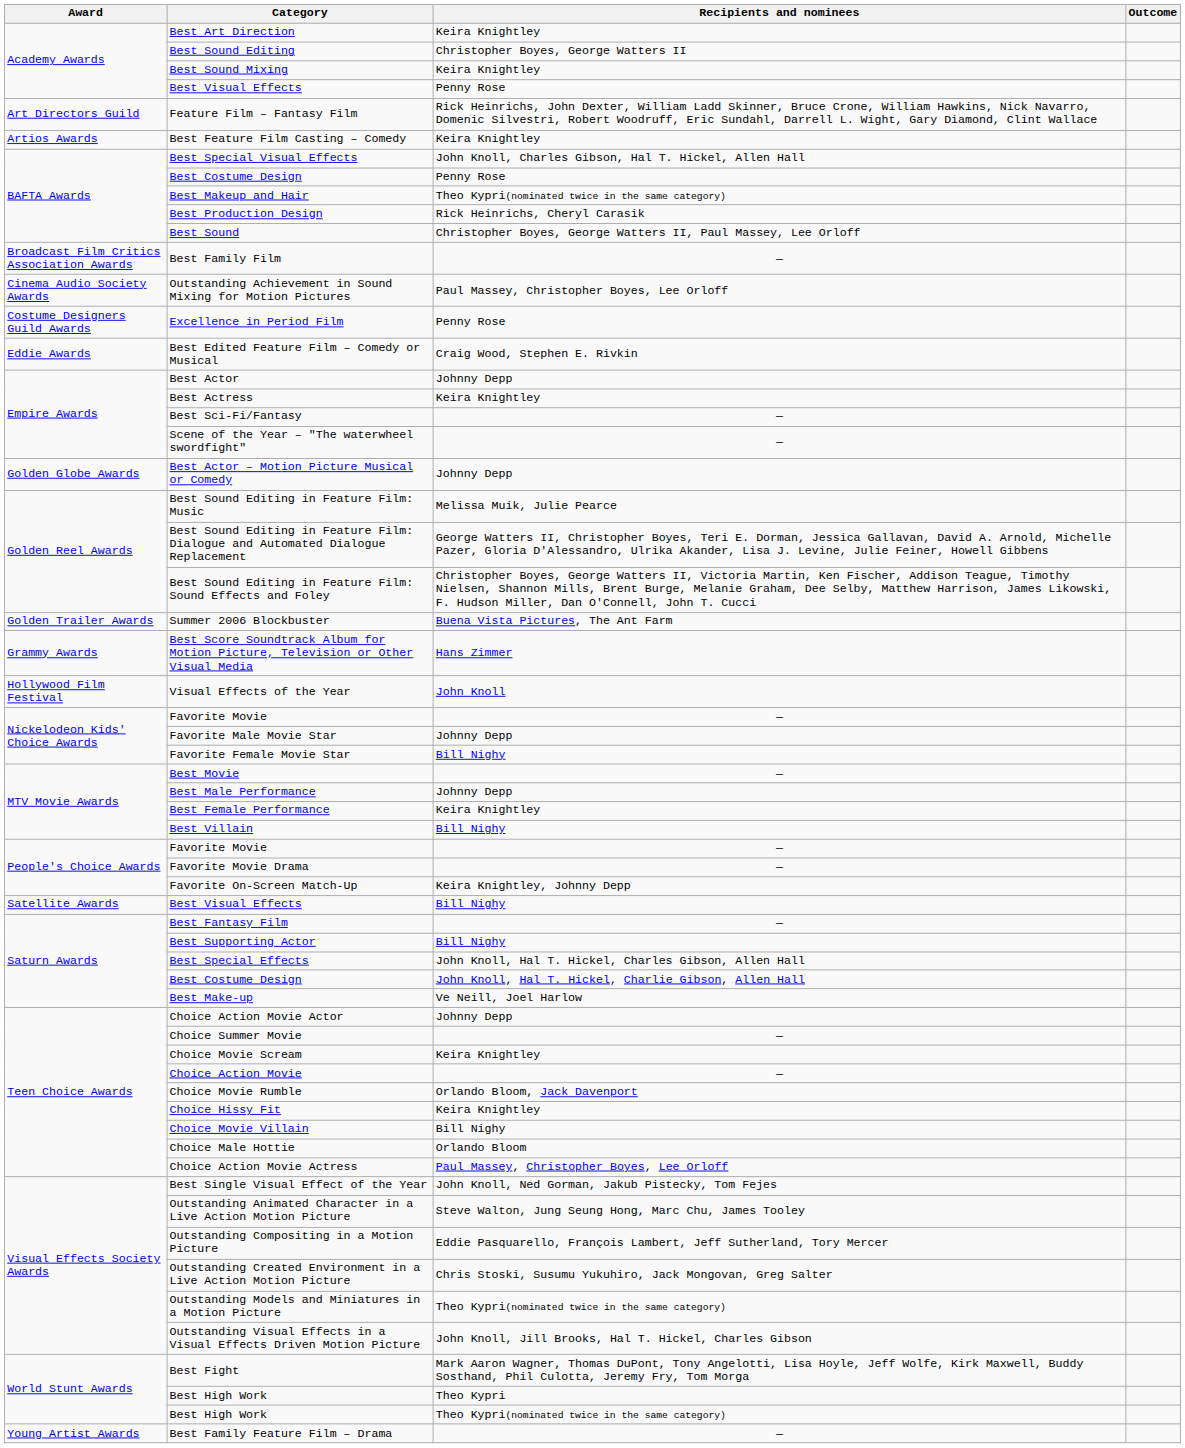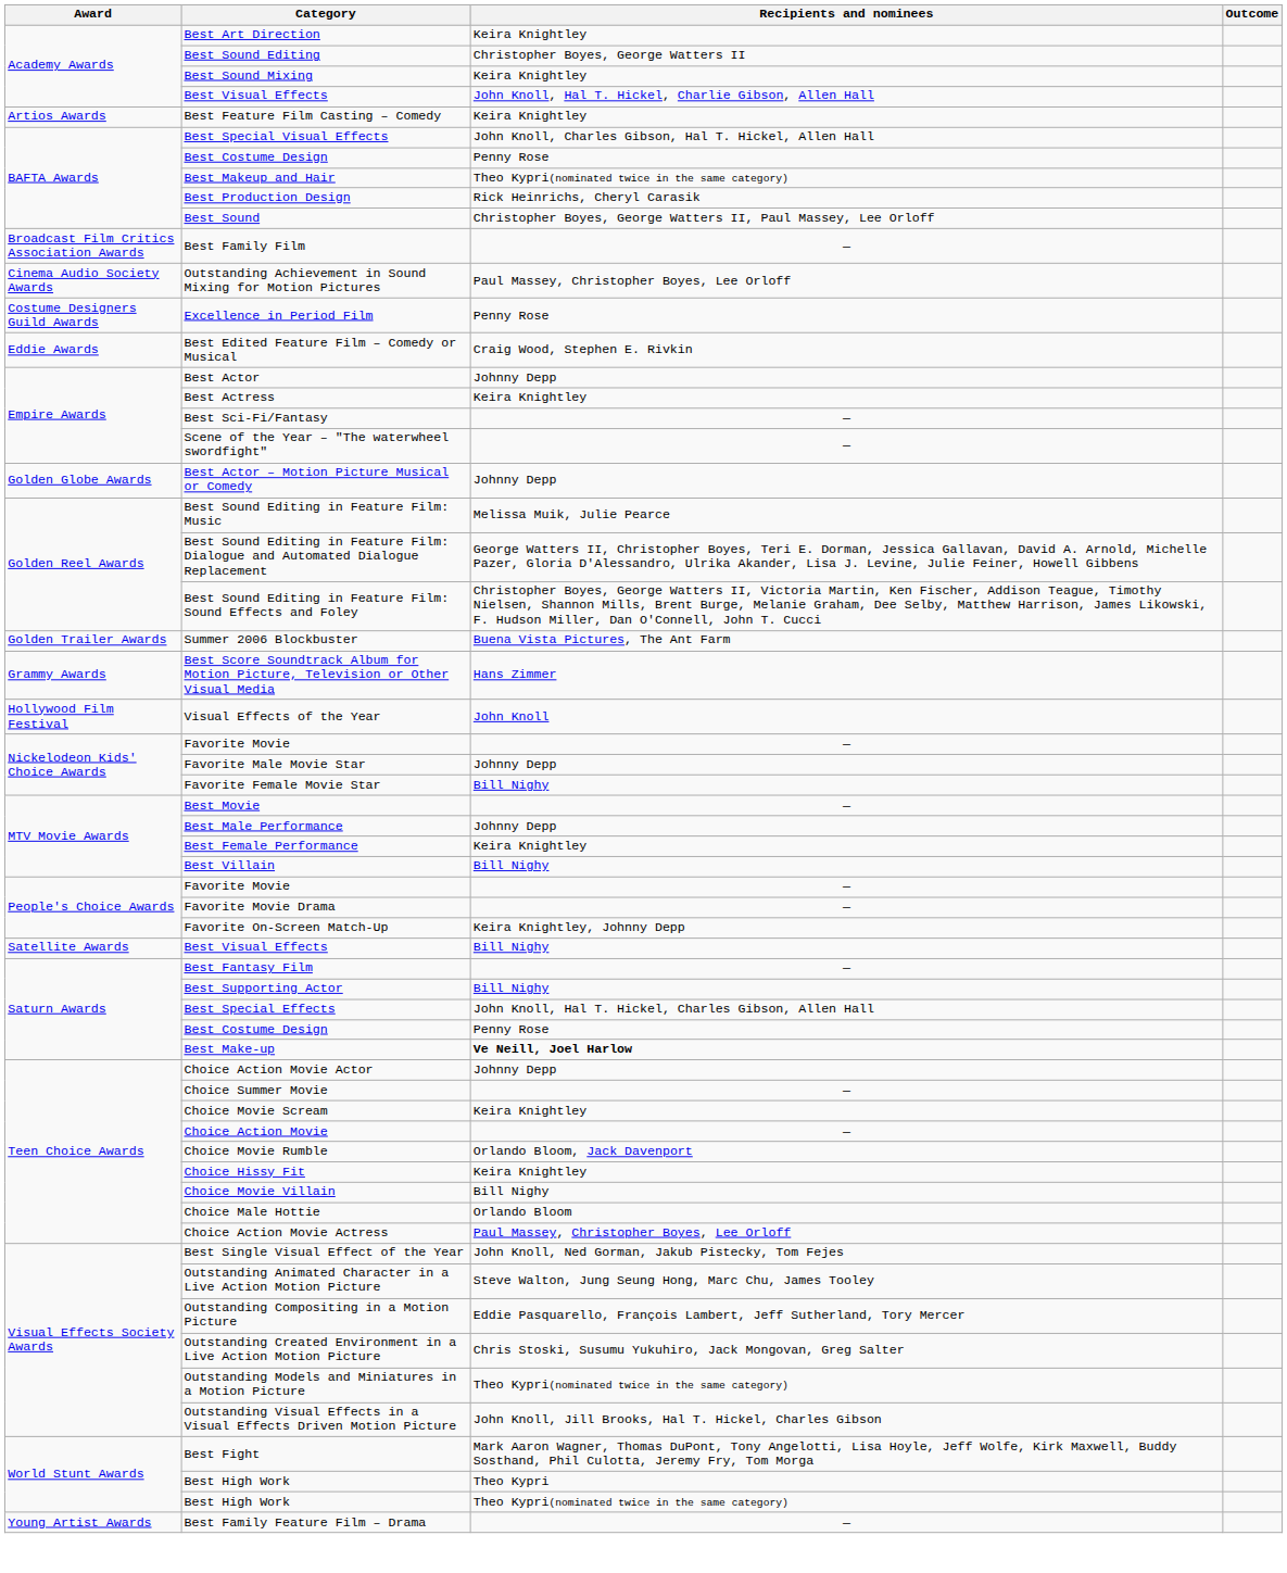Academy Awards / Best Visual Effects | Recipients and nominees: Penny Rose -> John Knoll, Hal T. Hickel, Charlie Gibson, Allen Hall
- row: Art Directors Guild | Feature Film – Fantasy Film | Rick Heinrichs, John Dexter, William Ladd Skinner, Bruce Crone, William Hawkins, Nick Navarro, Domenic Silvestri, Robert Woodruff, Eric Sundahl, Darrell L. Wight, Gary Diamond, Clint Wallace
Saturn Awards / Best Costume Design | Recipients and nominees: John Knoll, Hal T. Hickel, Charlie Gibson, Allen Hall -> Penny Rose
Best Make-up | Recipients and nominees: normal -> bold
